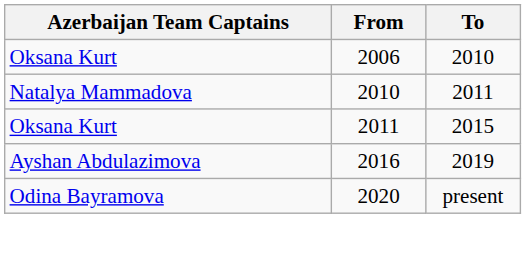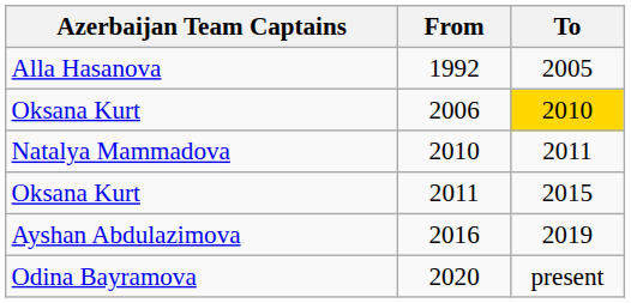+ row: Alla Hasanova | 1992 | 2005
2006 | To: no background -> gold background
